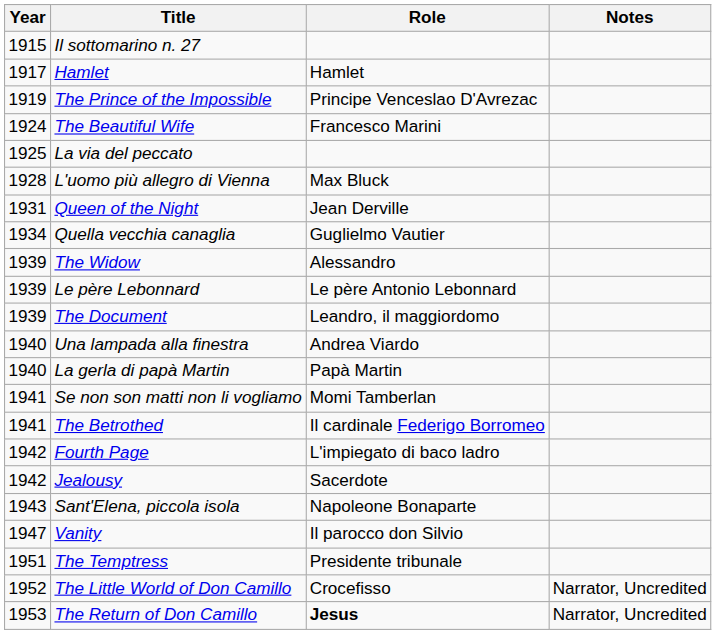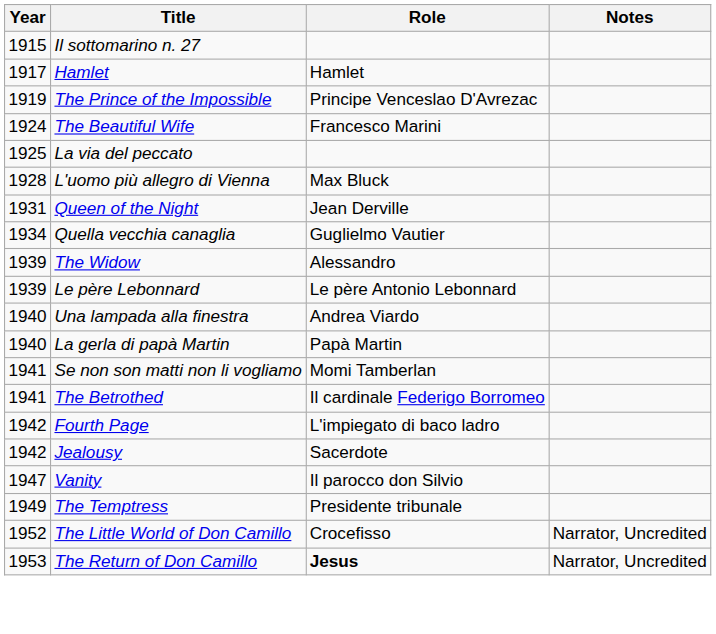- row: 1939 | The Document | Leandro, il maggiordomo
- row: 1943 | Sant'Elena, piccola isola | Napoleone Bonaparte
The Temptress | Year: 1951 -> 1949
